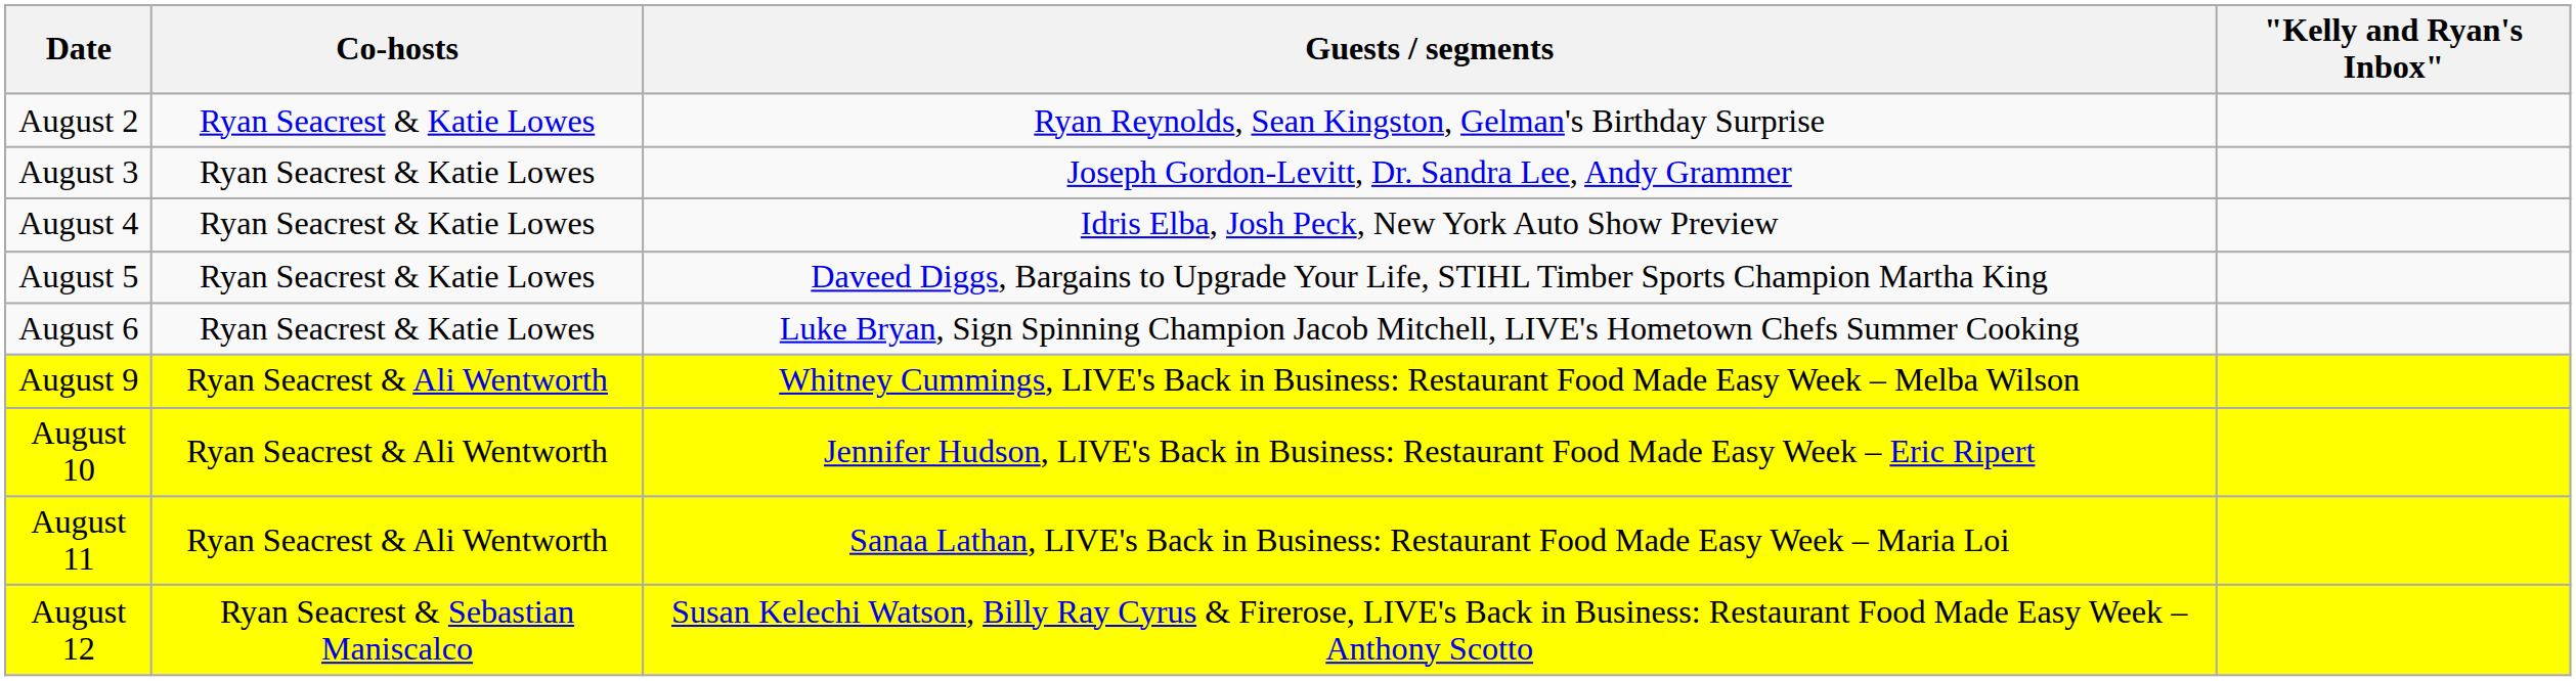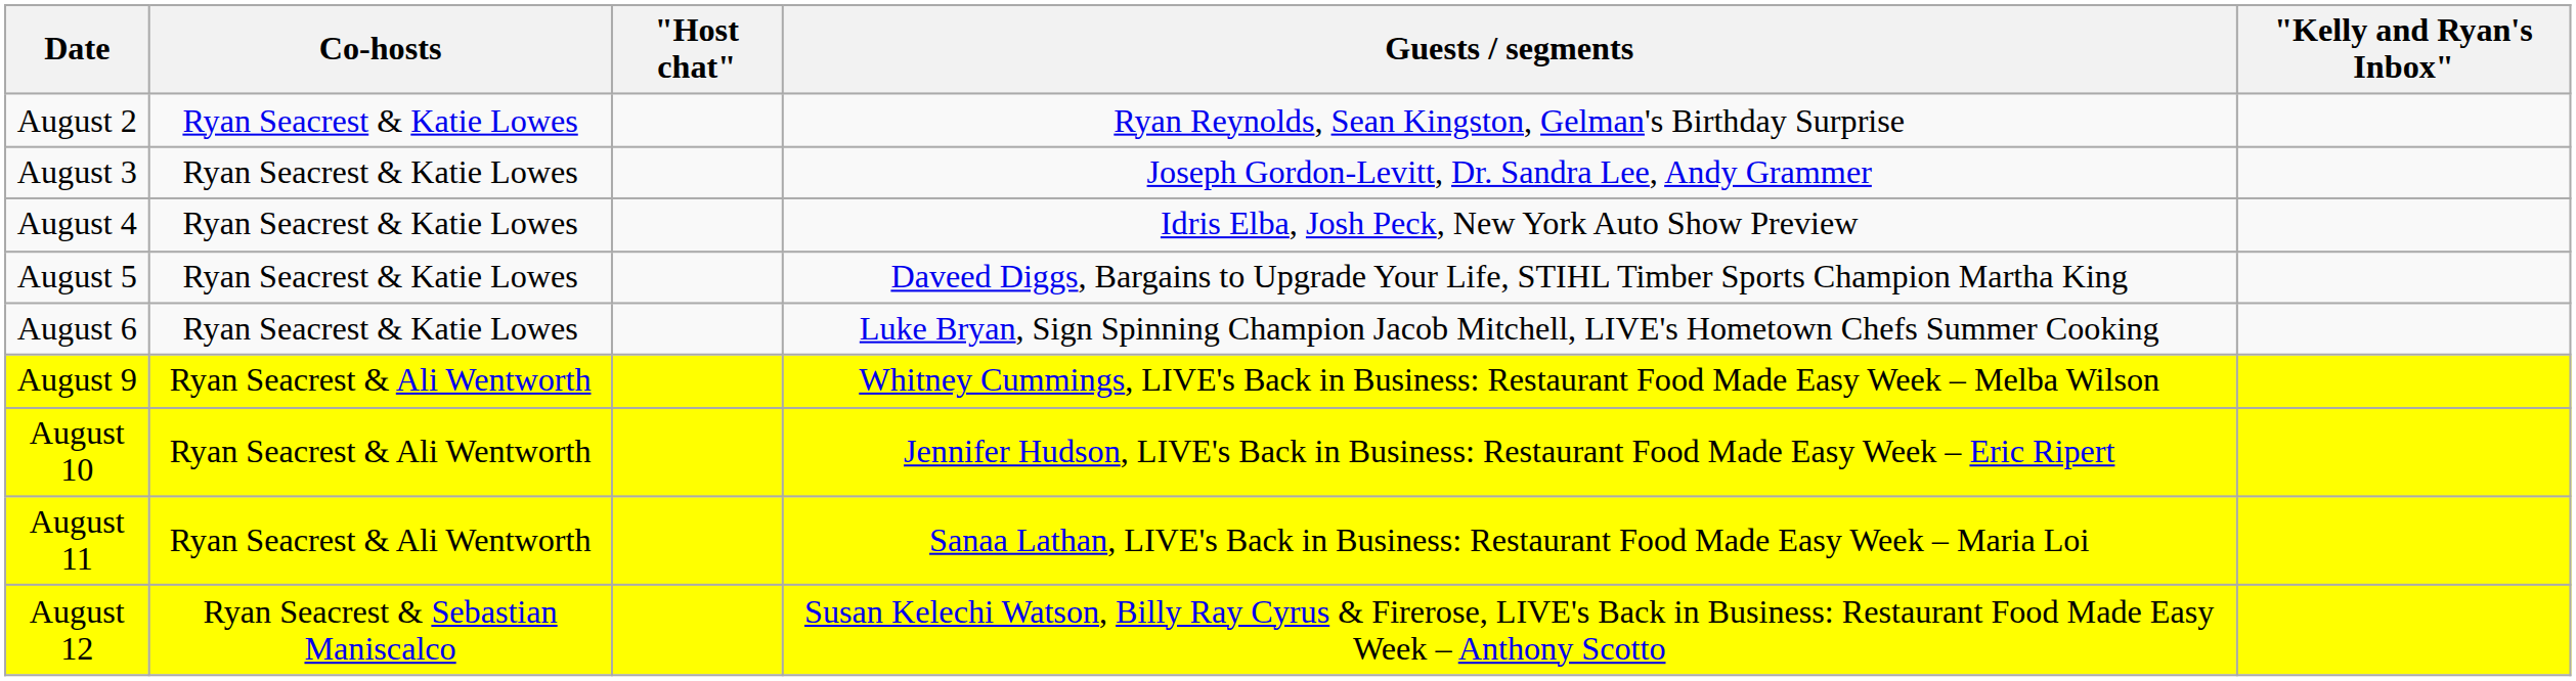+ column: "Host chat"
